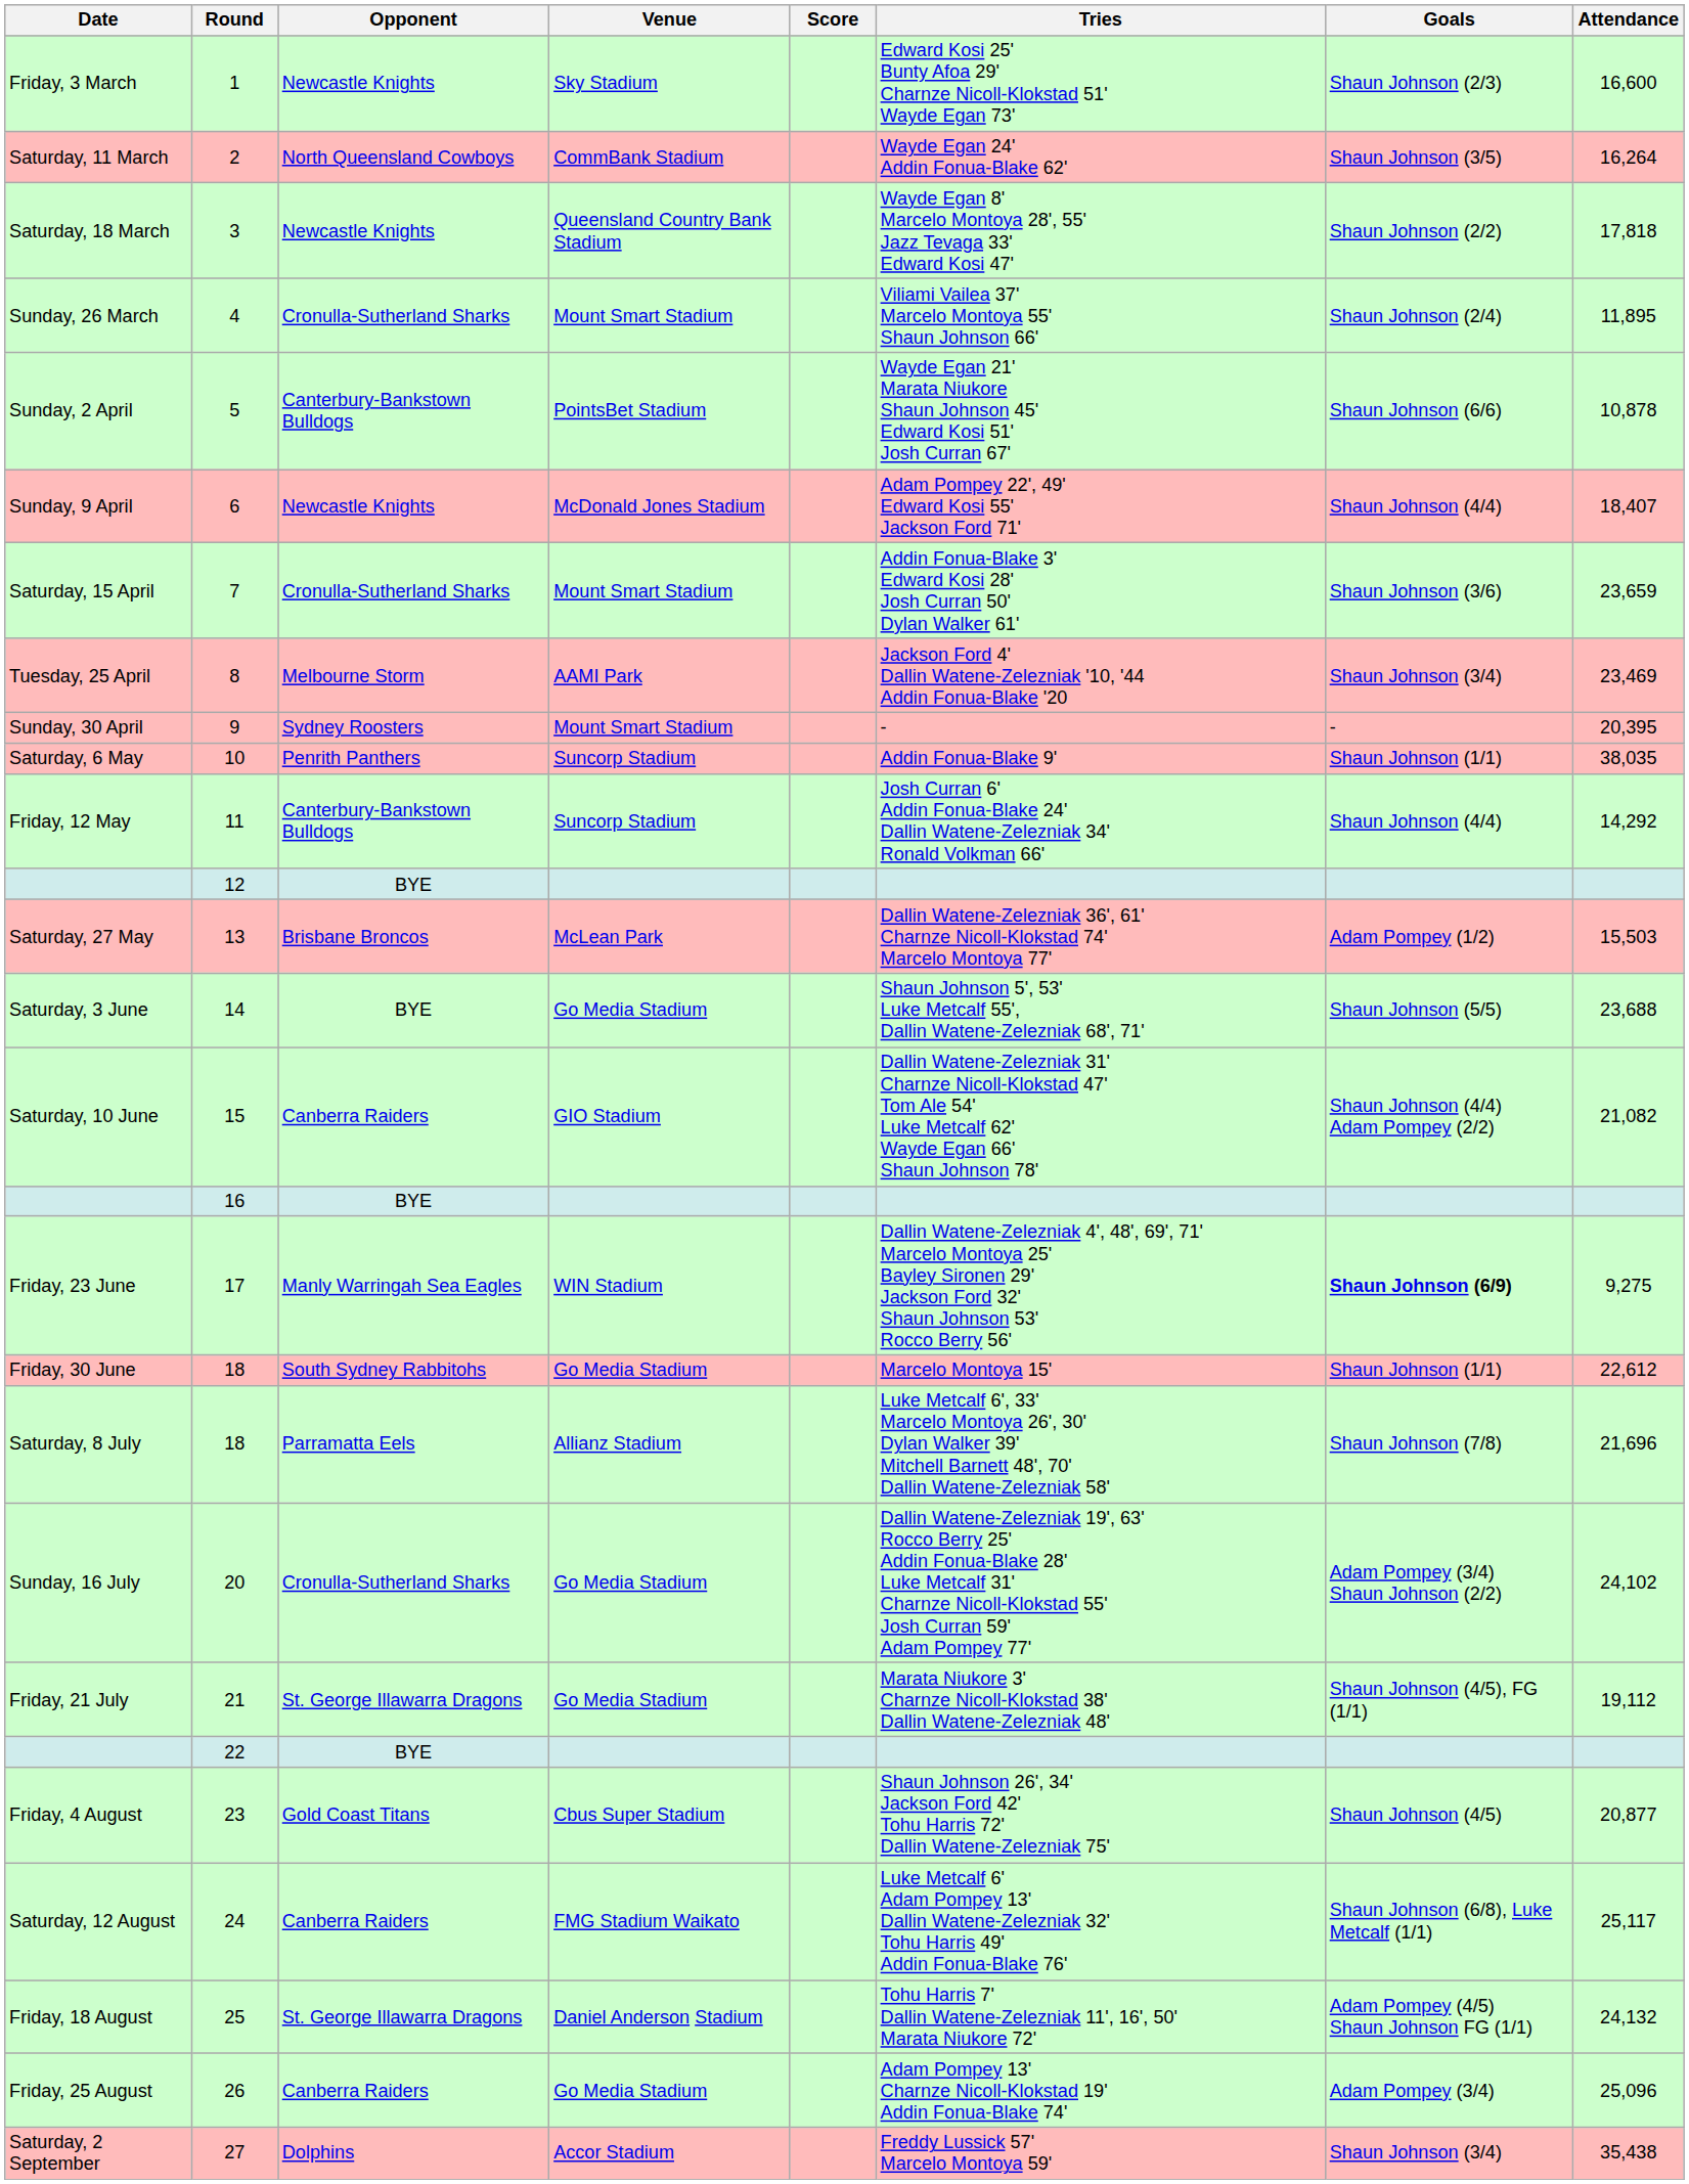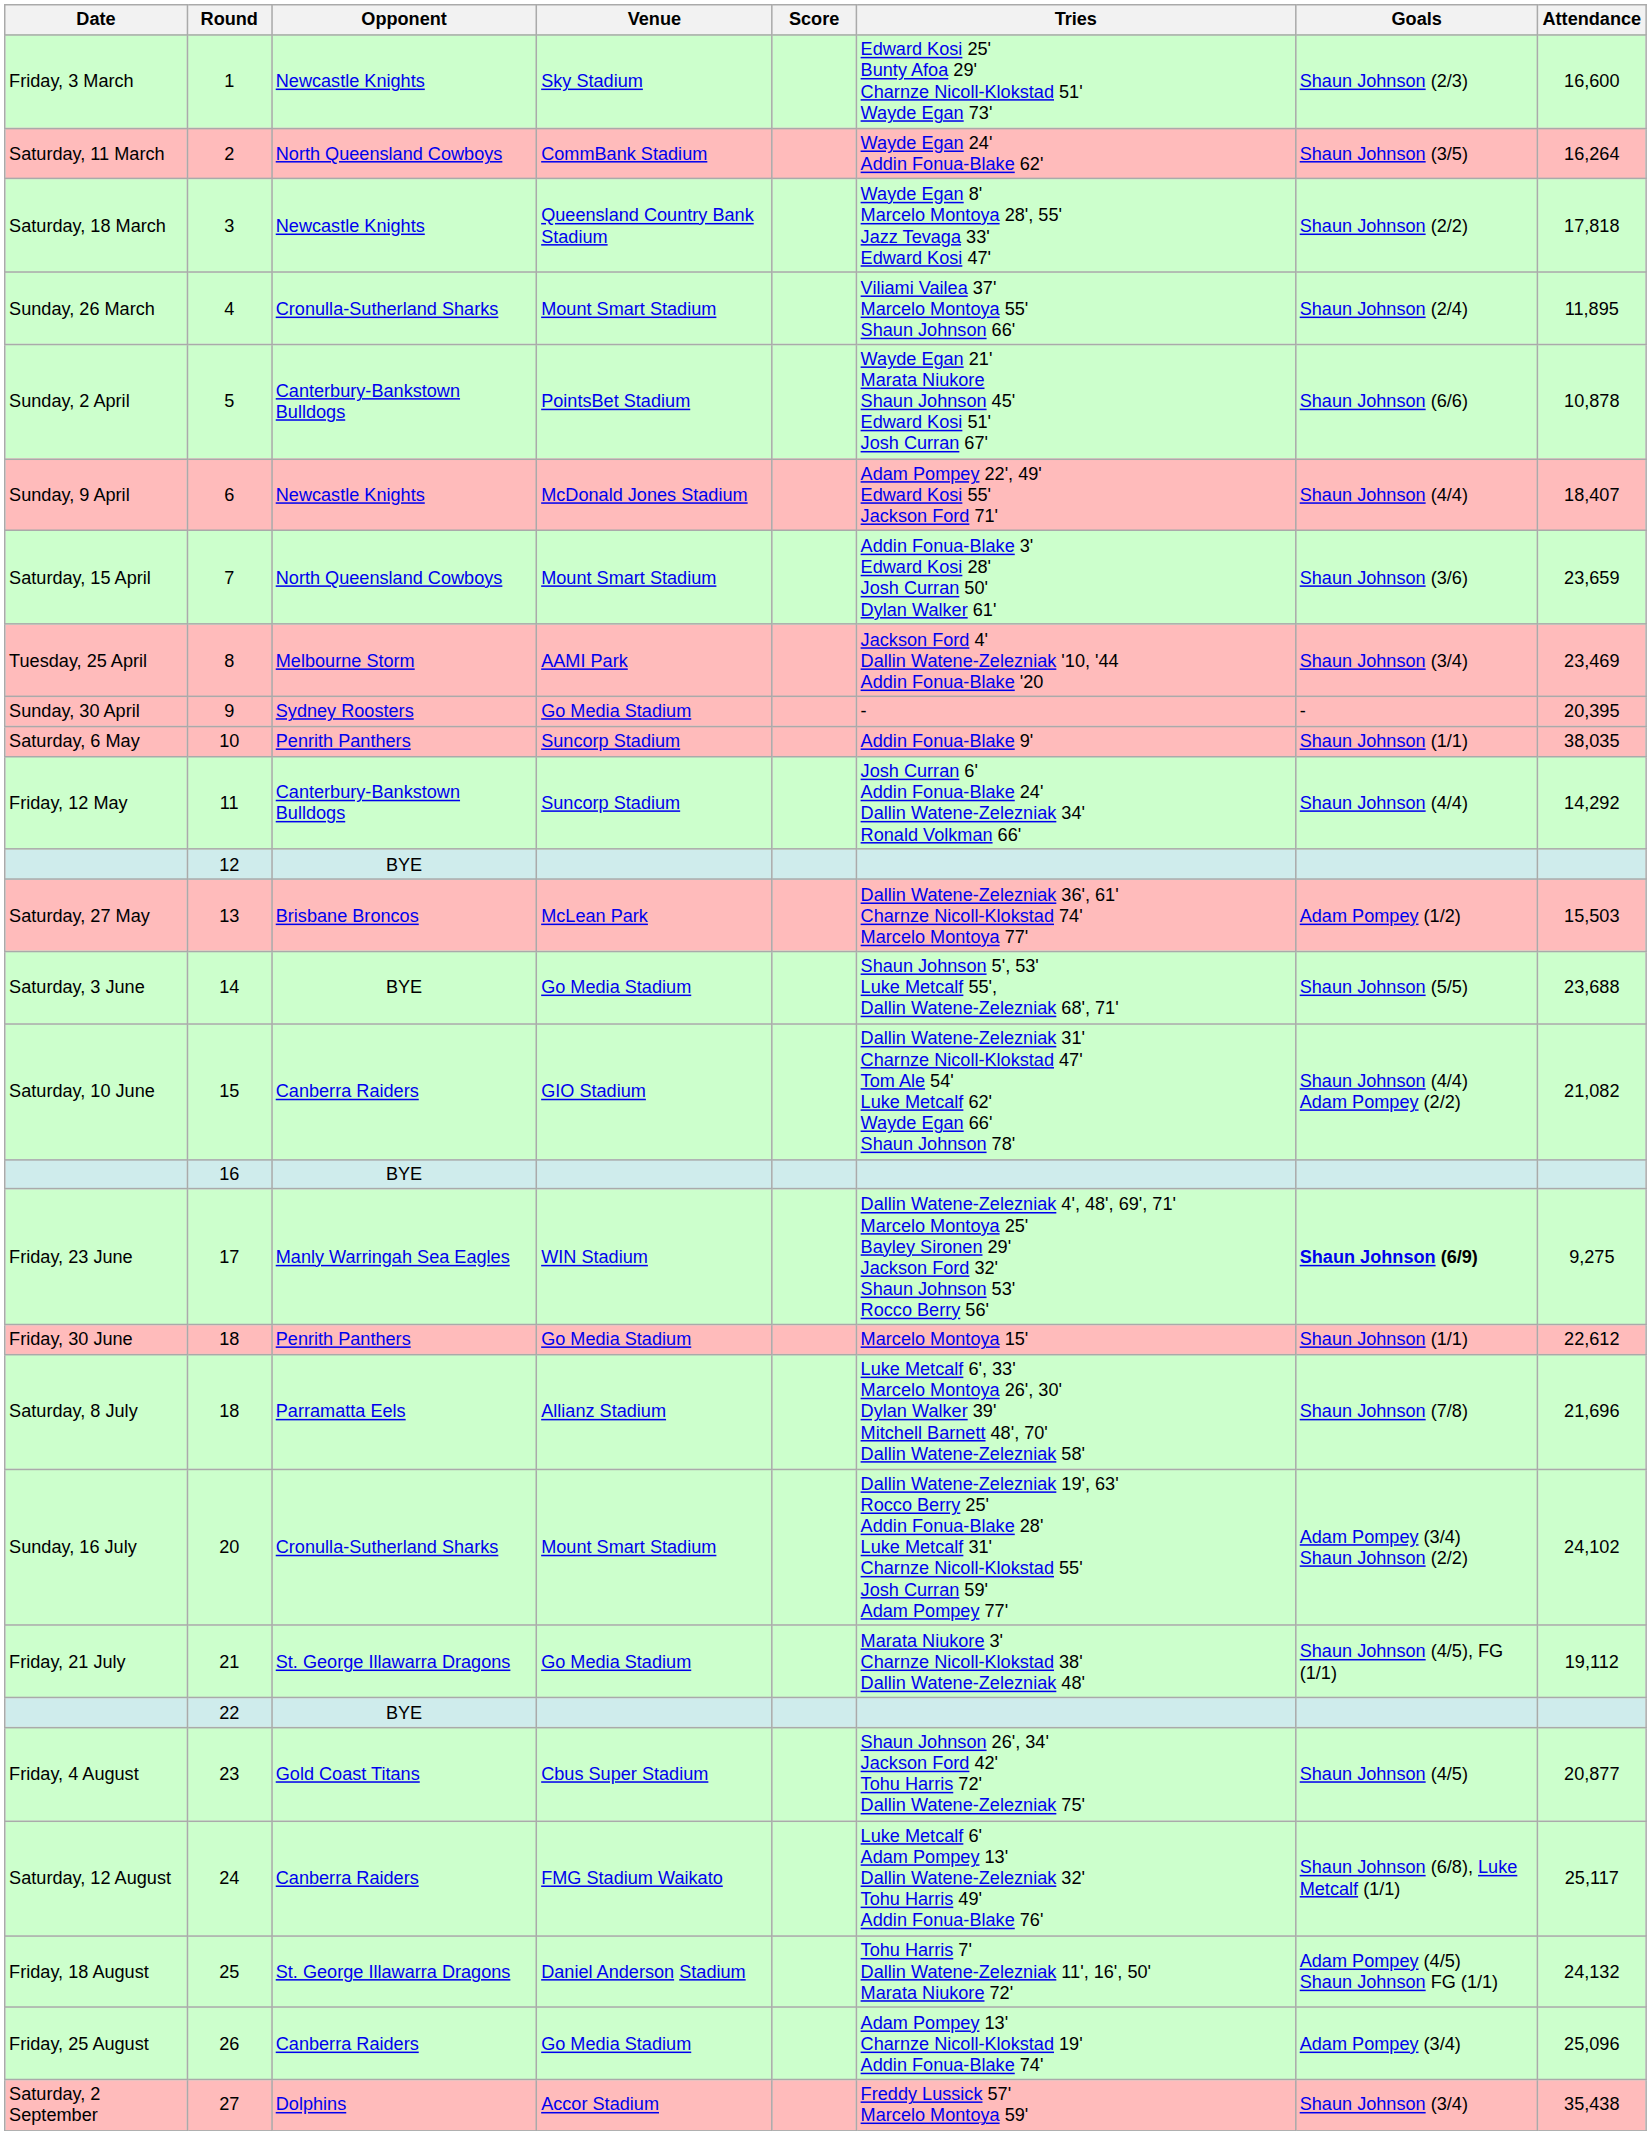Saturday, 15 April | Opponent: Cronulla-Sutherland Sharks -> North Queensland Cowboys
Sunday, 30 April | Venue: Mount Smart Stadium -> Go Media Stadium
Friday, 30 June | Opponent: South Sydney Rabbitohs -> Penrith Panthers
Sunday, 16 July | Venue: Go Media Stadium -> Mount Smart Stadium
